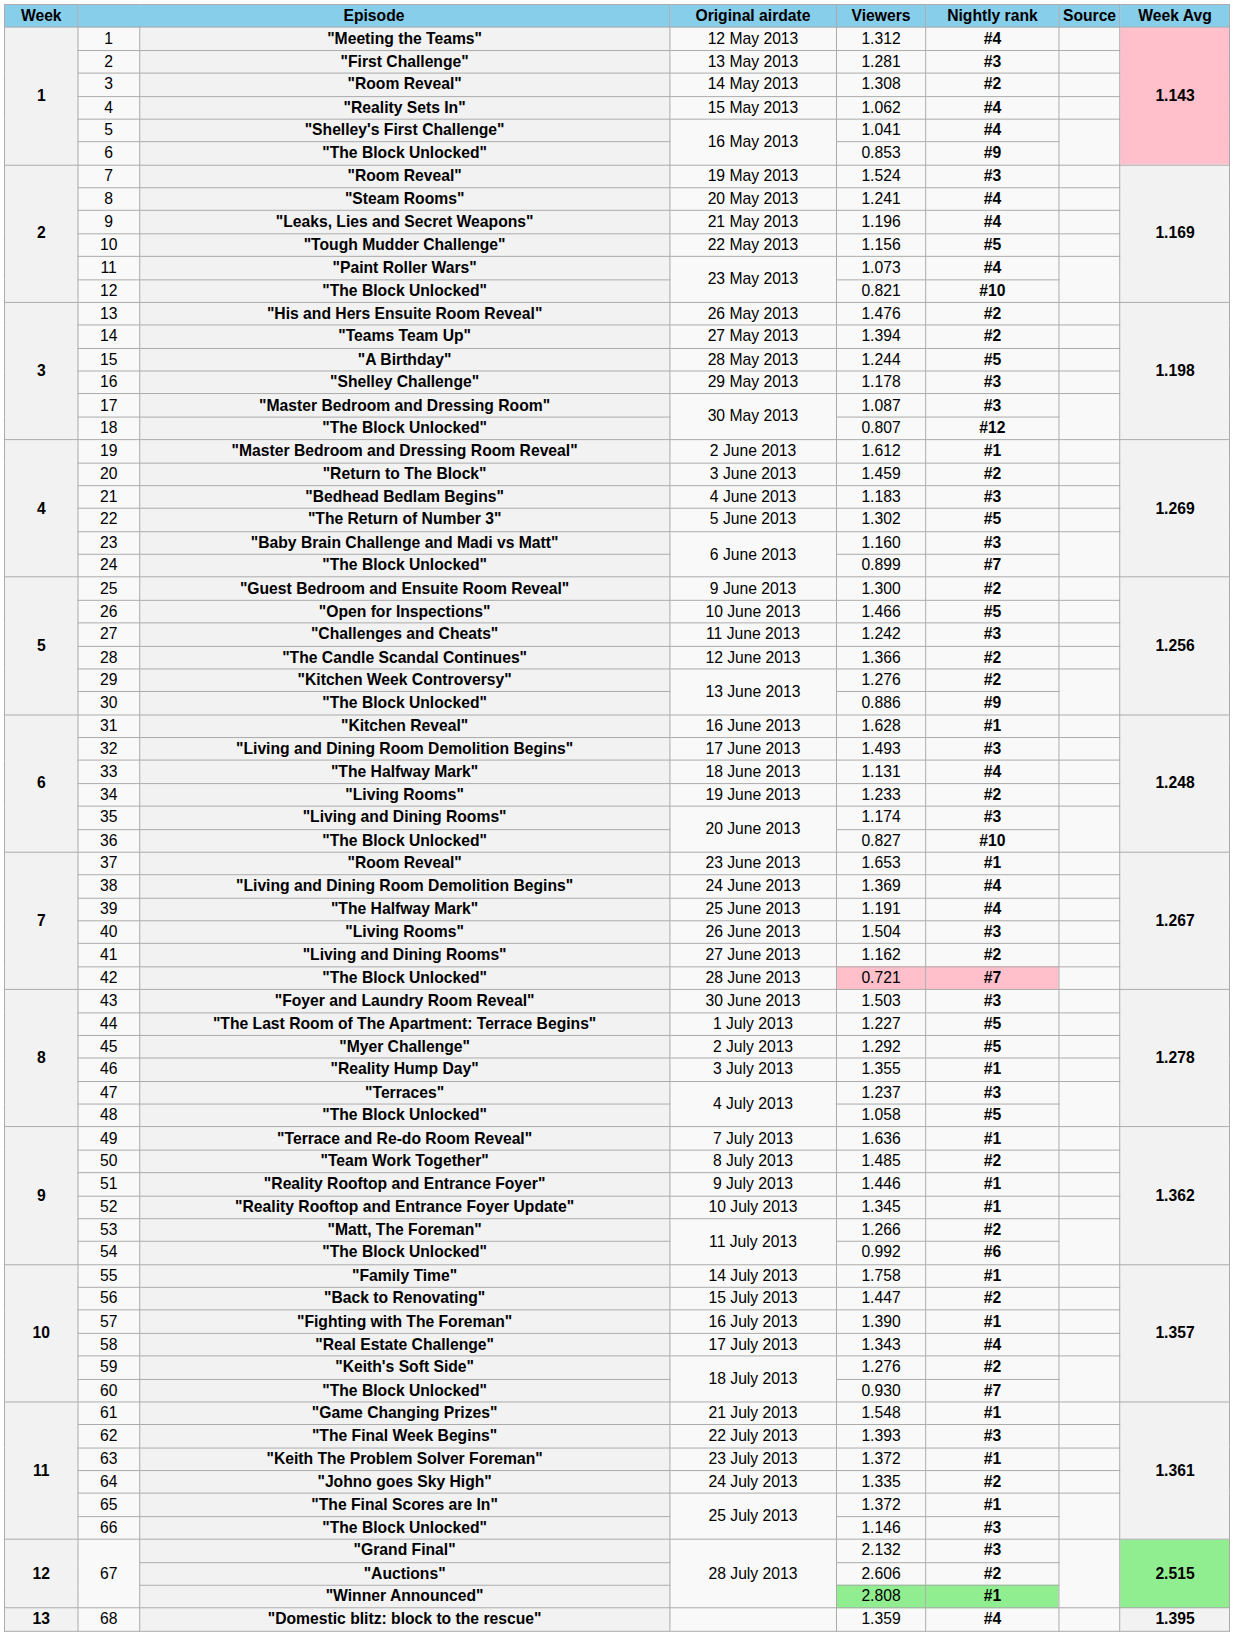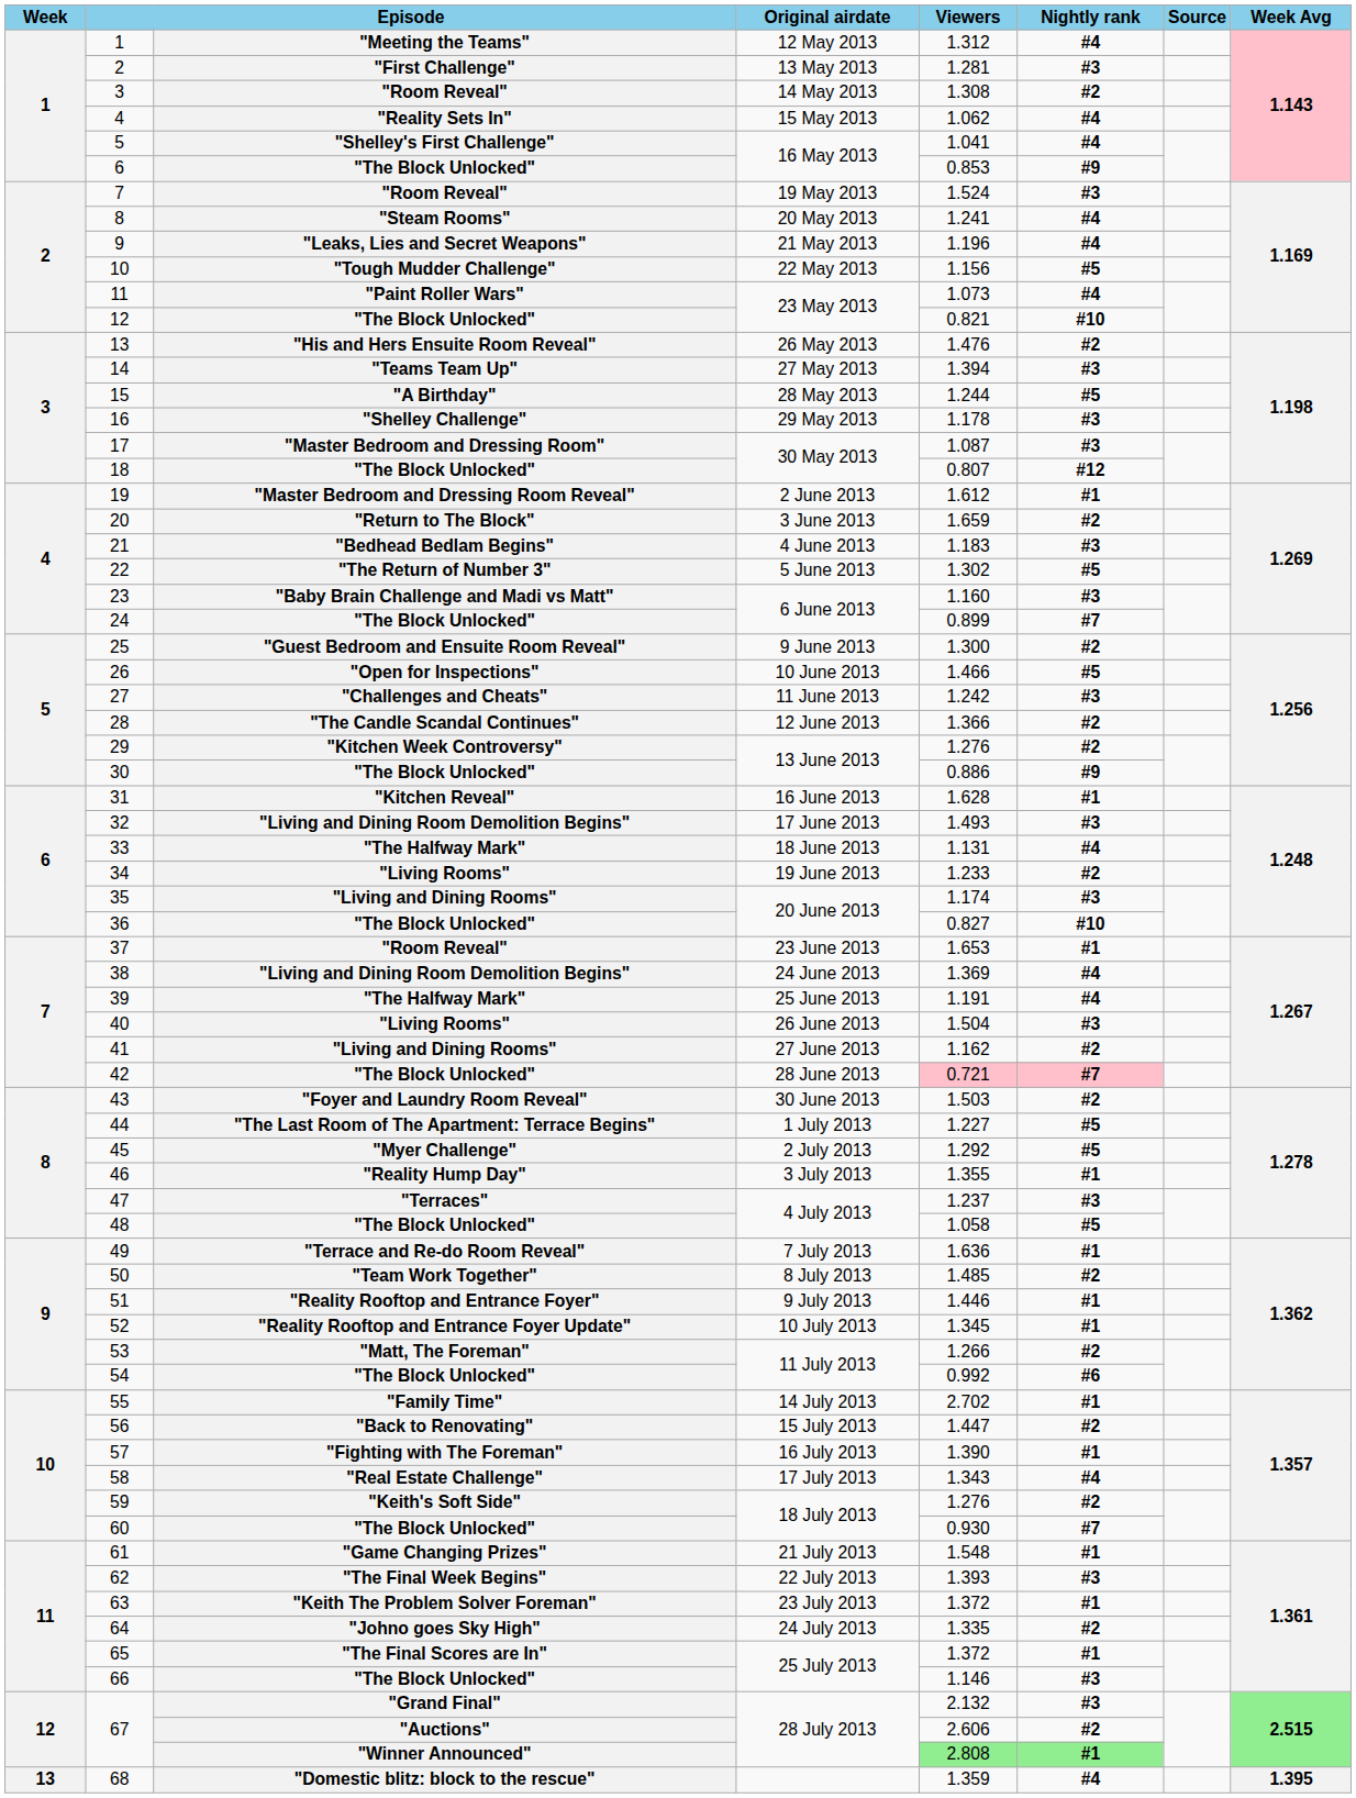14 | Nightly rank: #2 -> #3
20 | Viewers: 1.459 -> 1.659
43 | Nightly rank: #3 -> #2
55 | Viewers: 1.758 -> 2.702
